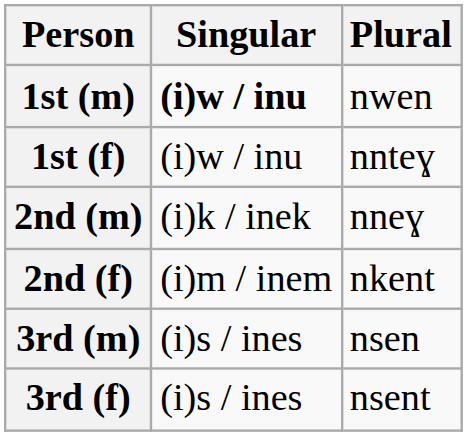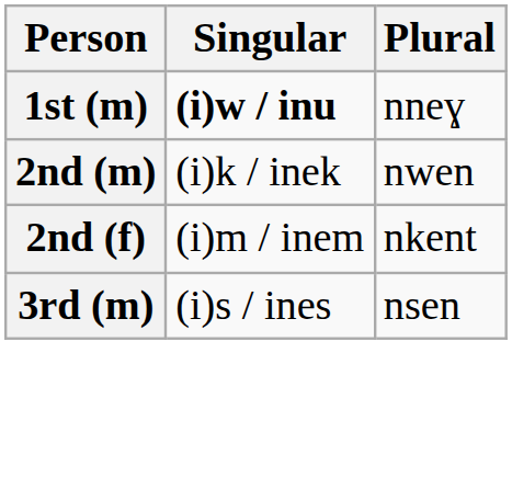1st (m) | Plural: nwen -> nneɣ
- row: 1st (f) | (i)w / inu | nnteɣ
2nd (m) | Plural: nneɣ -> nwen
- row: 3rd (f) | (i)s / ines | nsent
